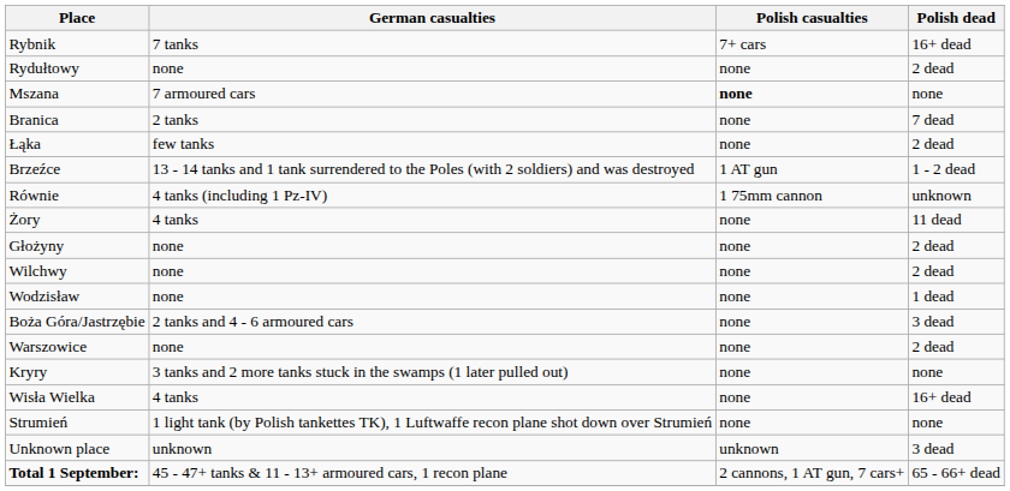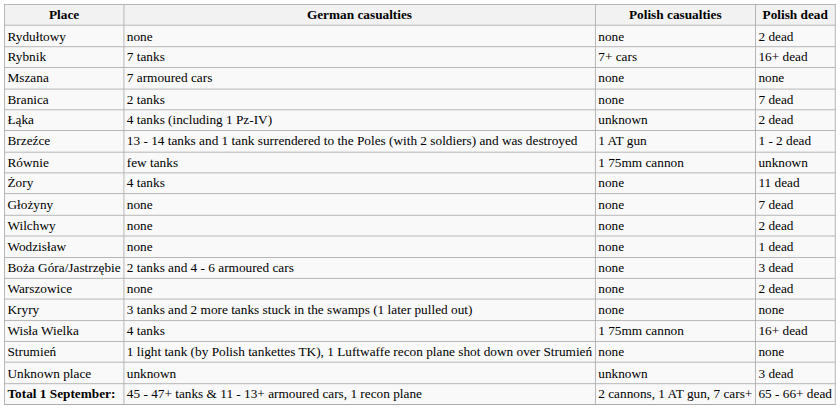rows swapped: Rybnik <-> Rydułtowy
Mszana | Polish casualties: bold -> normal
Łąka | German casualties: few tanks -> 4 tanks (including 1 Pz-IV)
Łąka | Polish casualties: none -> unknown
Równie | German casualties: 4 tanks (including 1 Pz-IV) -> few tanks
Głożyny | Polish dead: 2 dead -> 7 dead
Wisła Wielka | Polish casualties: none -> 1 75mm cannon
